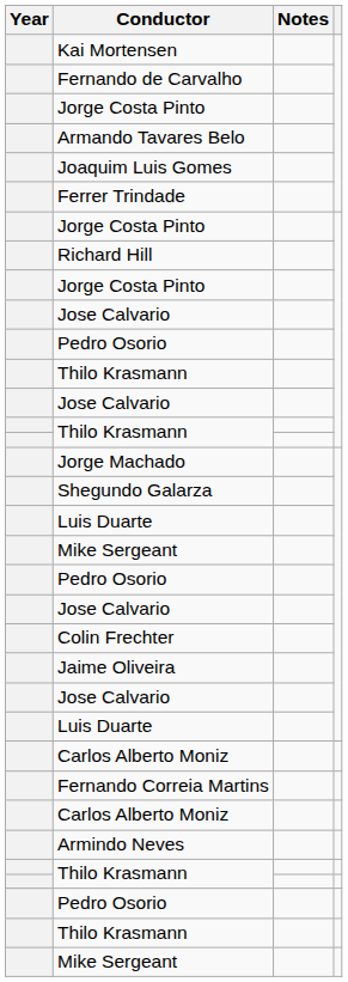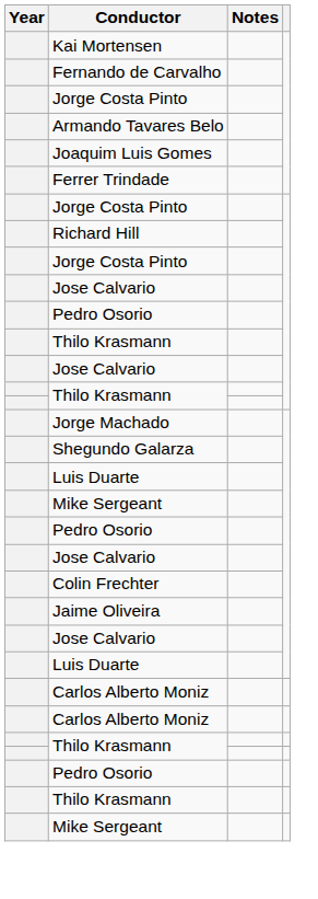- row: Fernando Correia Martins
- row: Armindo Neves
